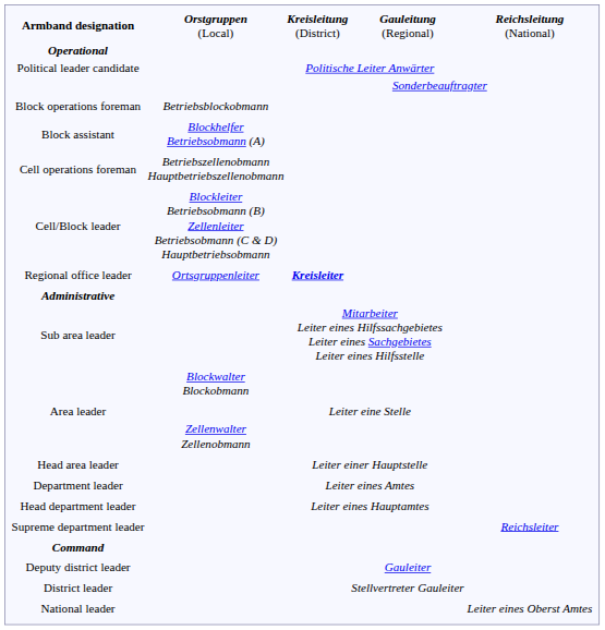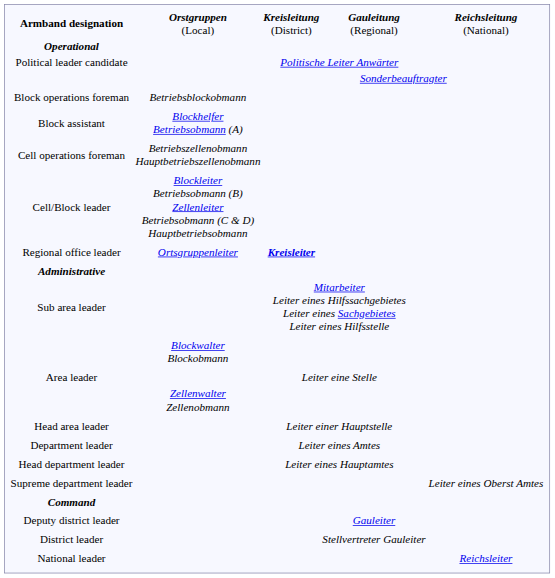Supreme department leader | column 5: Reichsleiter -> Leiter eines Oberst Amtes
National leader | column 5: Leiter eines Oberst Amtes -> Reichsleiter
